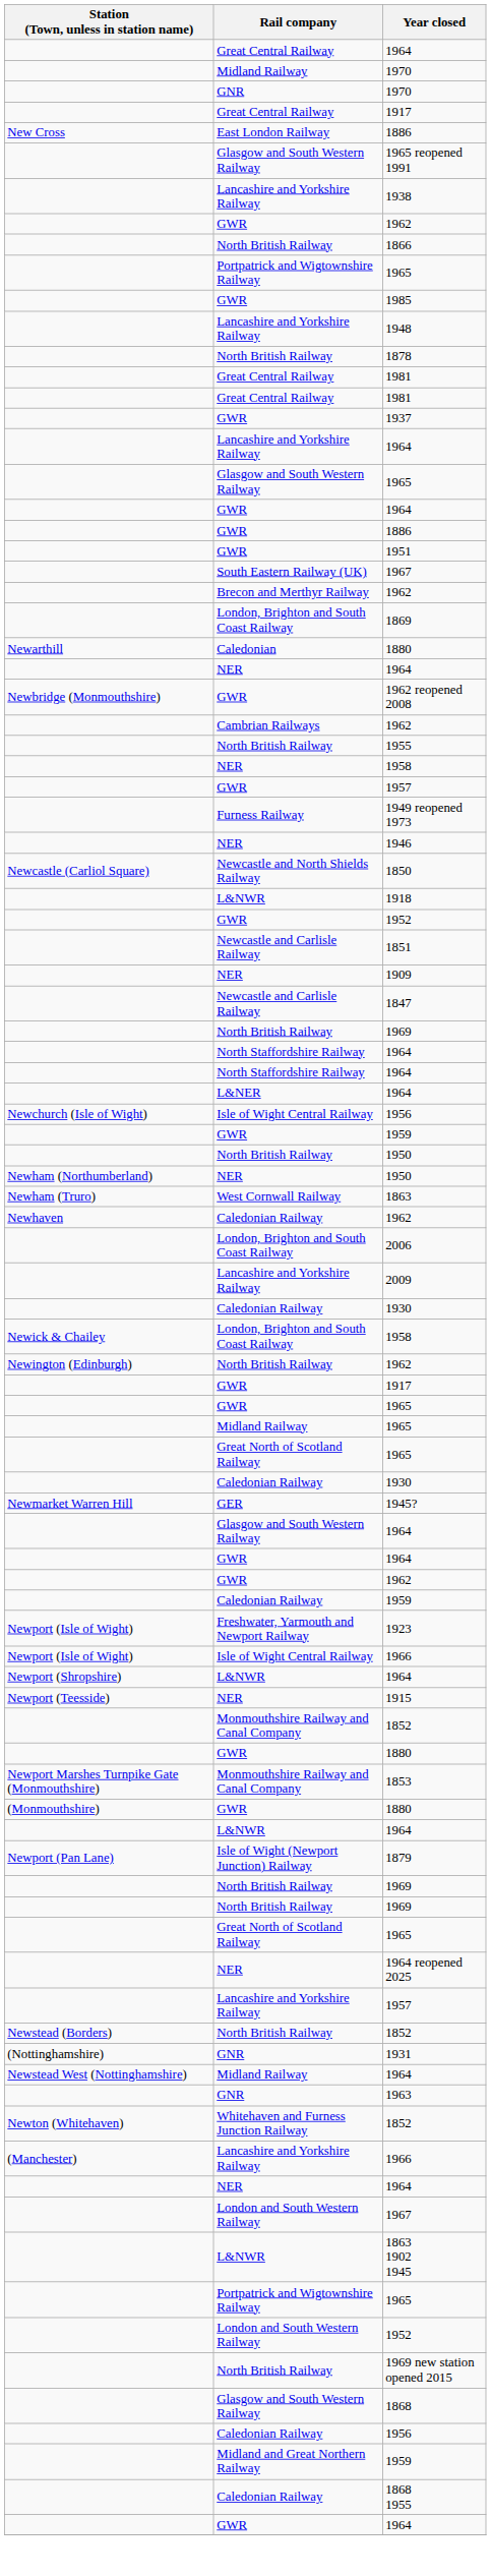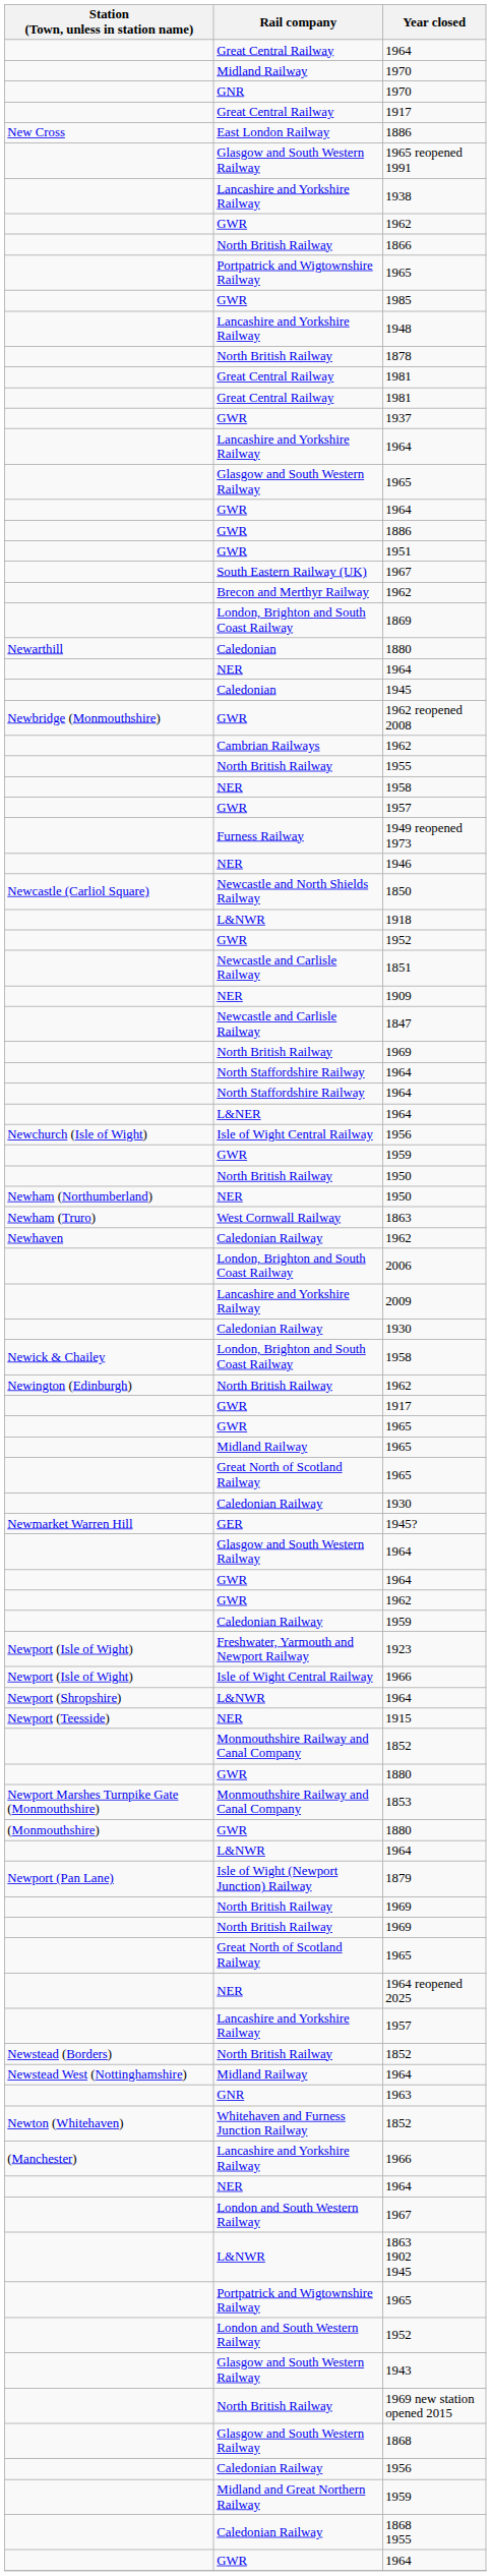+ row: Caledonian | 1945
- row: (Nottinghamshire) | GNR | 1931
+ row: Glasgow and South Western Railway | 1943
